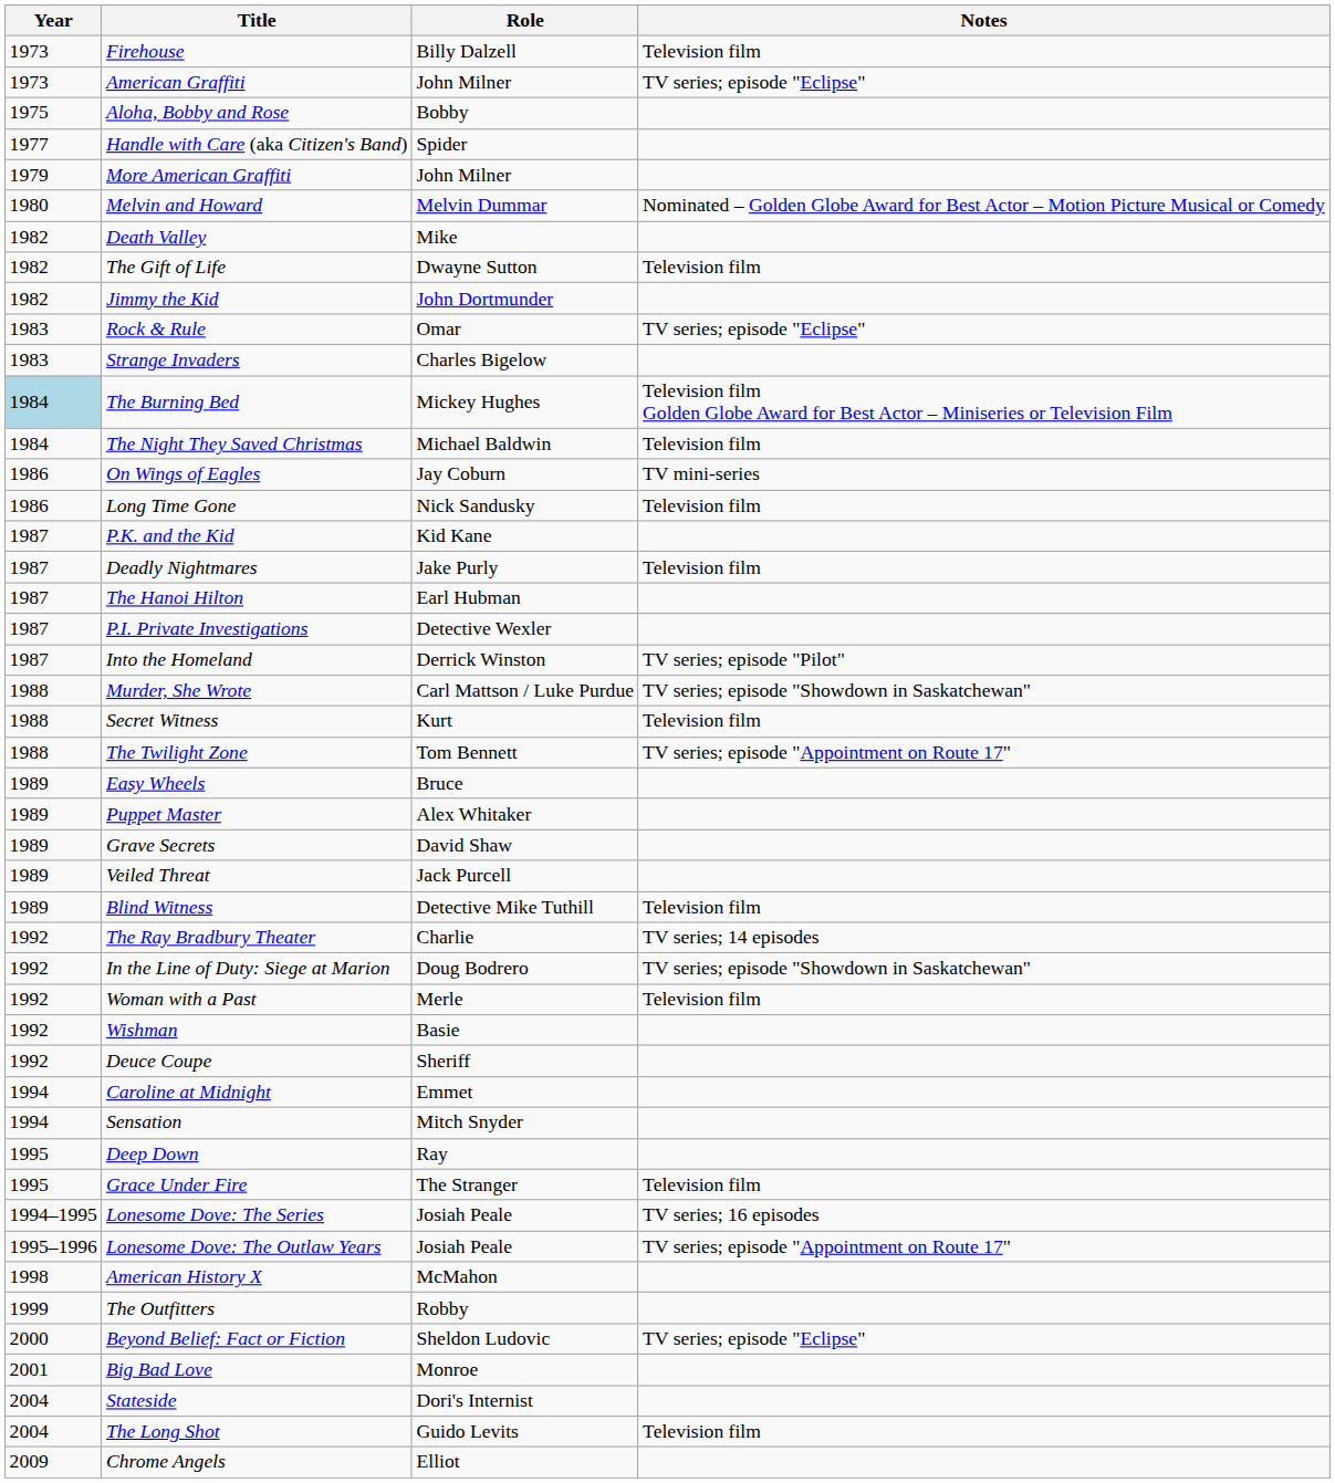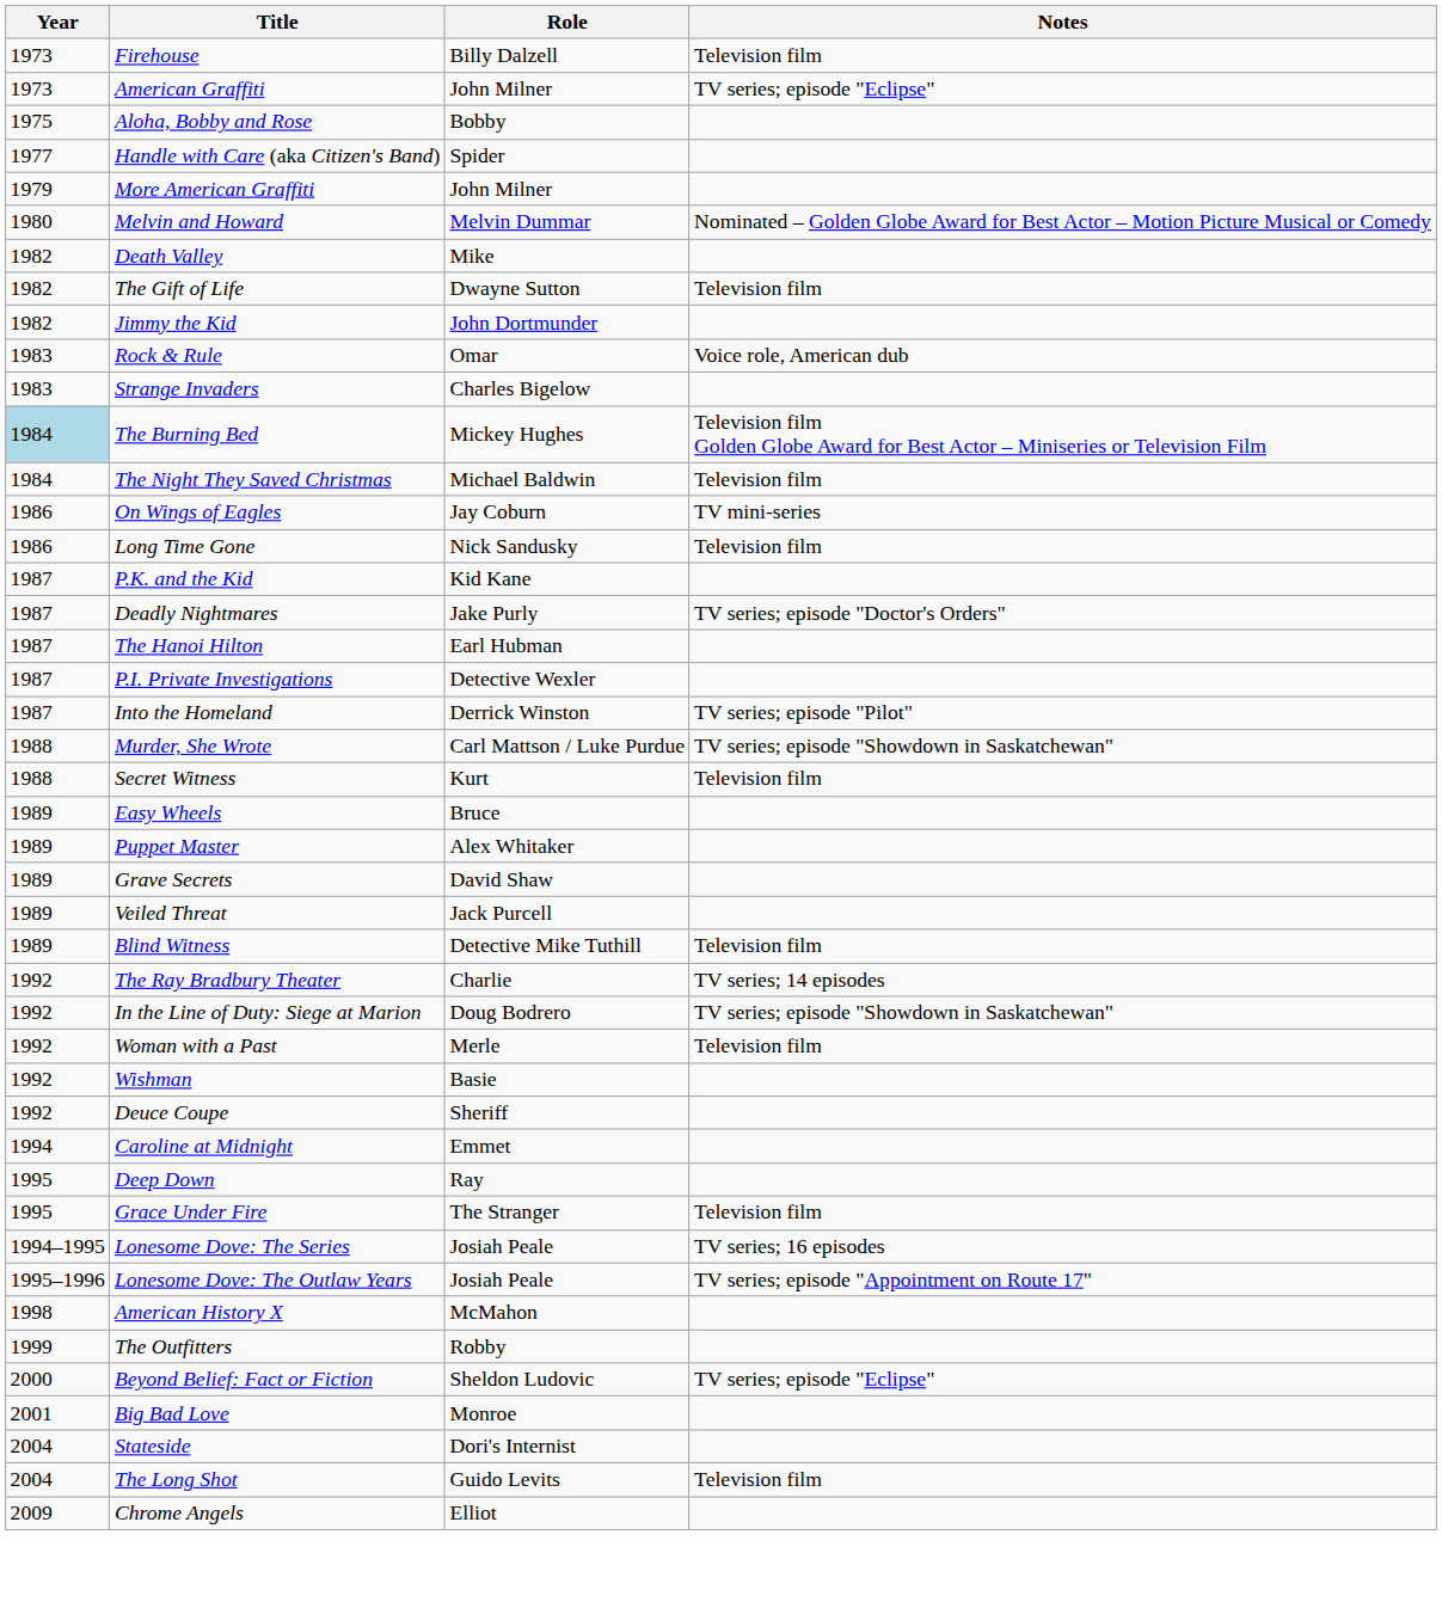Rock & Rule | Notes: TV series; episode "Eclipse" -> Voice role, American dub
Deadly Nightmares | Notes: Television film -> TV series; episode "Doctor's Orders"
- row: 1988 | The Twilight Zone | Tom Bennett | TV series; episode "Appointment on Route 17"
- row: 1994 | Sensation | Mitch Snyder
